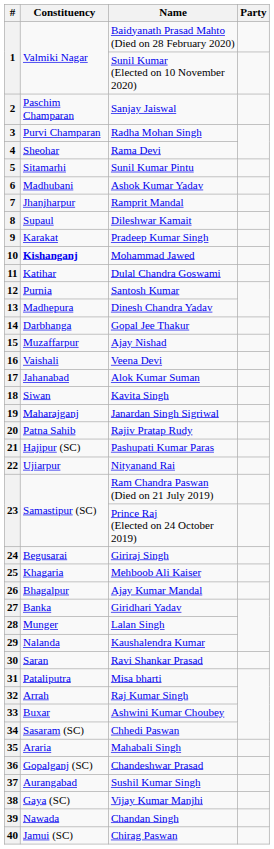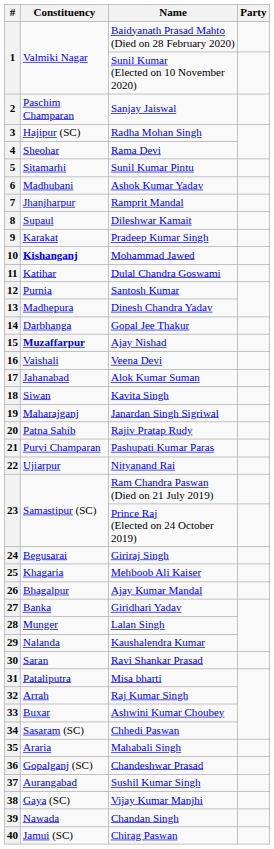3 | Constituency: Purvi Champaran -> Hajipur (SC)
15 | Constituency: normal -> bold
21 | Constituency: Hajipur (SC) -> Purvi Champaran
